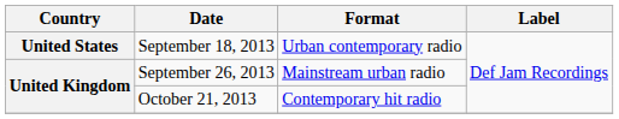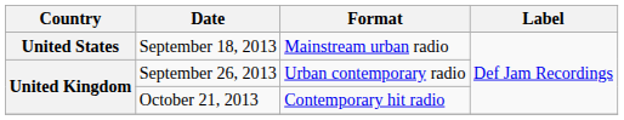September 18, 2013 | Format: Urban contemporary radio -> Mainstream urban radio
September 26, 2013 | Format: Mainstream urban radio -> Urban contemporary radio
